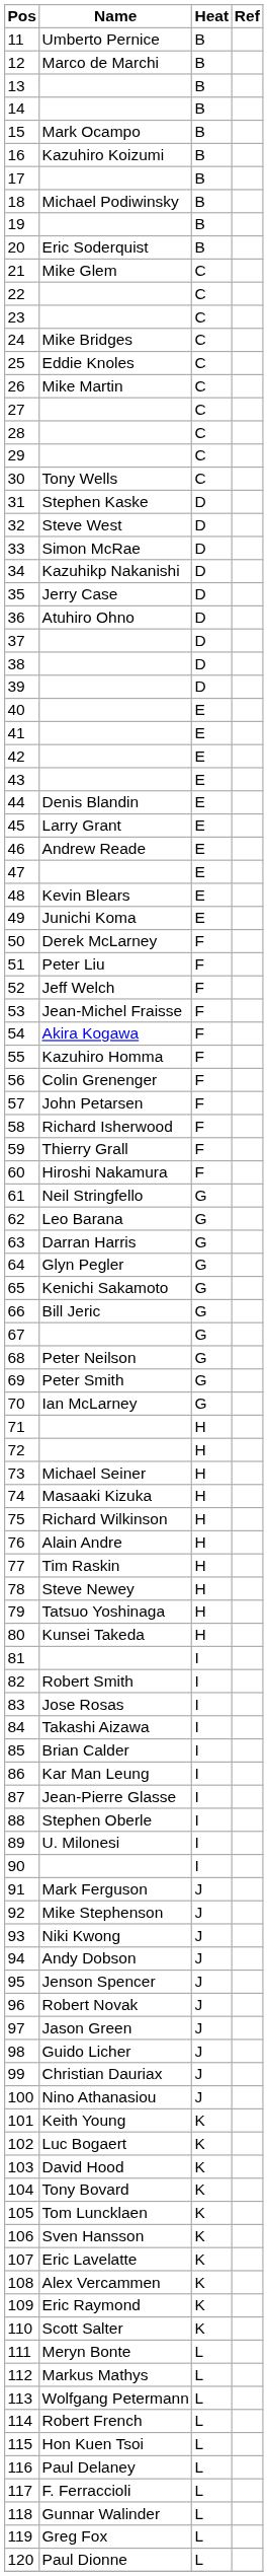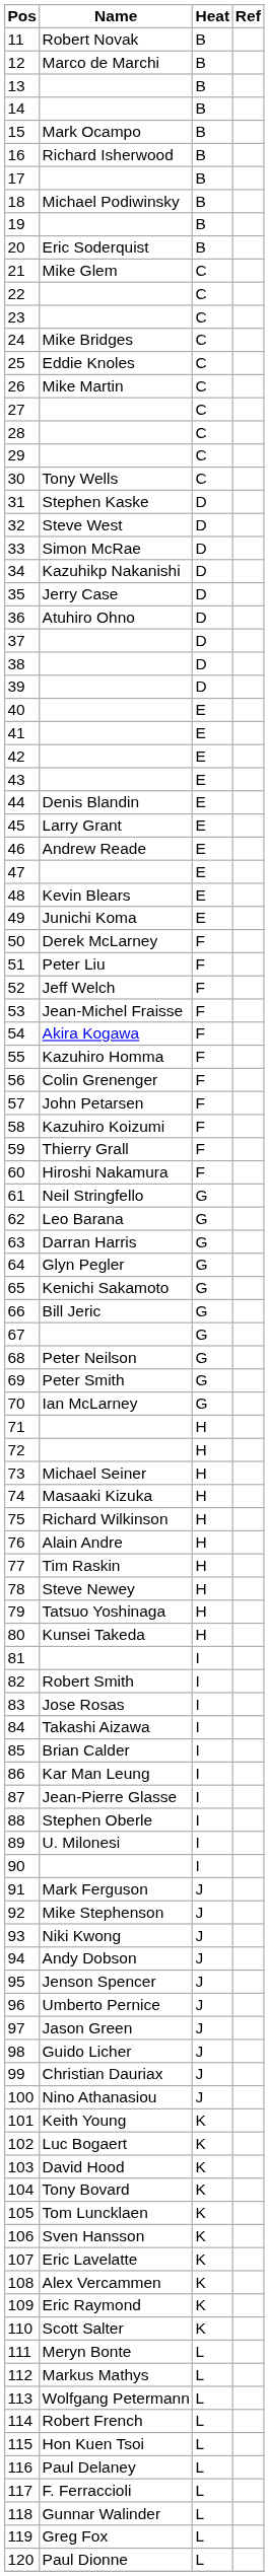11 | Name: Umberto Pernice -> Robert Novak
16 | Name: Kazuhiro Koizumi -> Richard Isherwood
58 | Name: Richard Isherwood -> Kazuhiro Koizumi
96 | Name: Robert Novak -> Umberto Pernice
